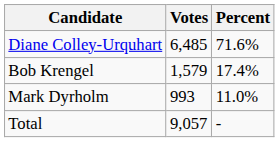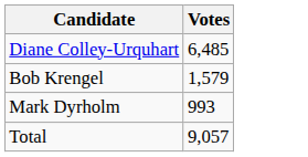- column: Percent | 71.6% | 17.4% | 11.0% | -
